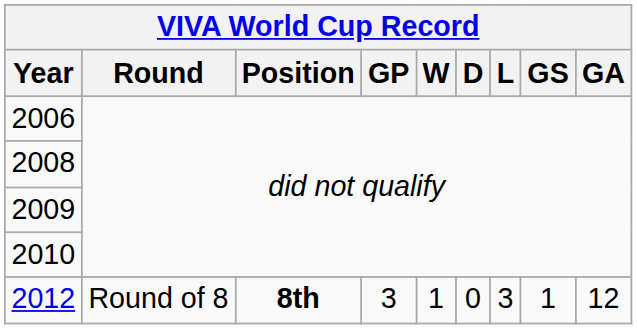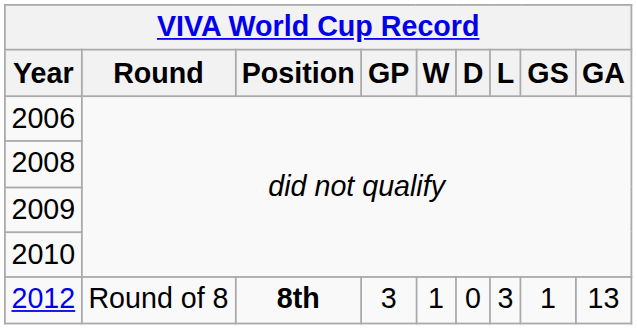2012 | GA: 12 -> 13
